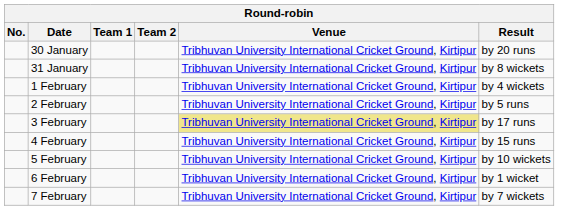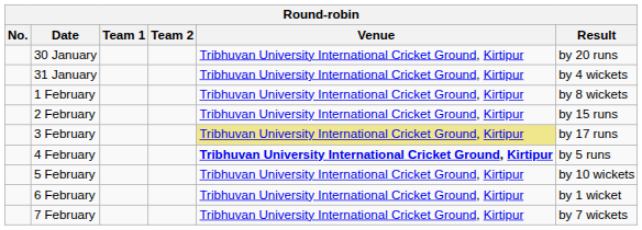31 January | Result: by 8 wickets -> by 4 wickets
1 February | Result: by 4 wickets -> by 8 wickets
2 February | Result: by 5 runs -> by 15 runs
4 February | Venue: normal -> bold
4 February | Result: by 15 runs -> by 5 runs
